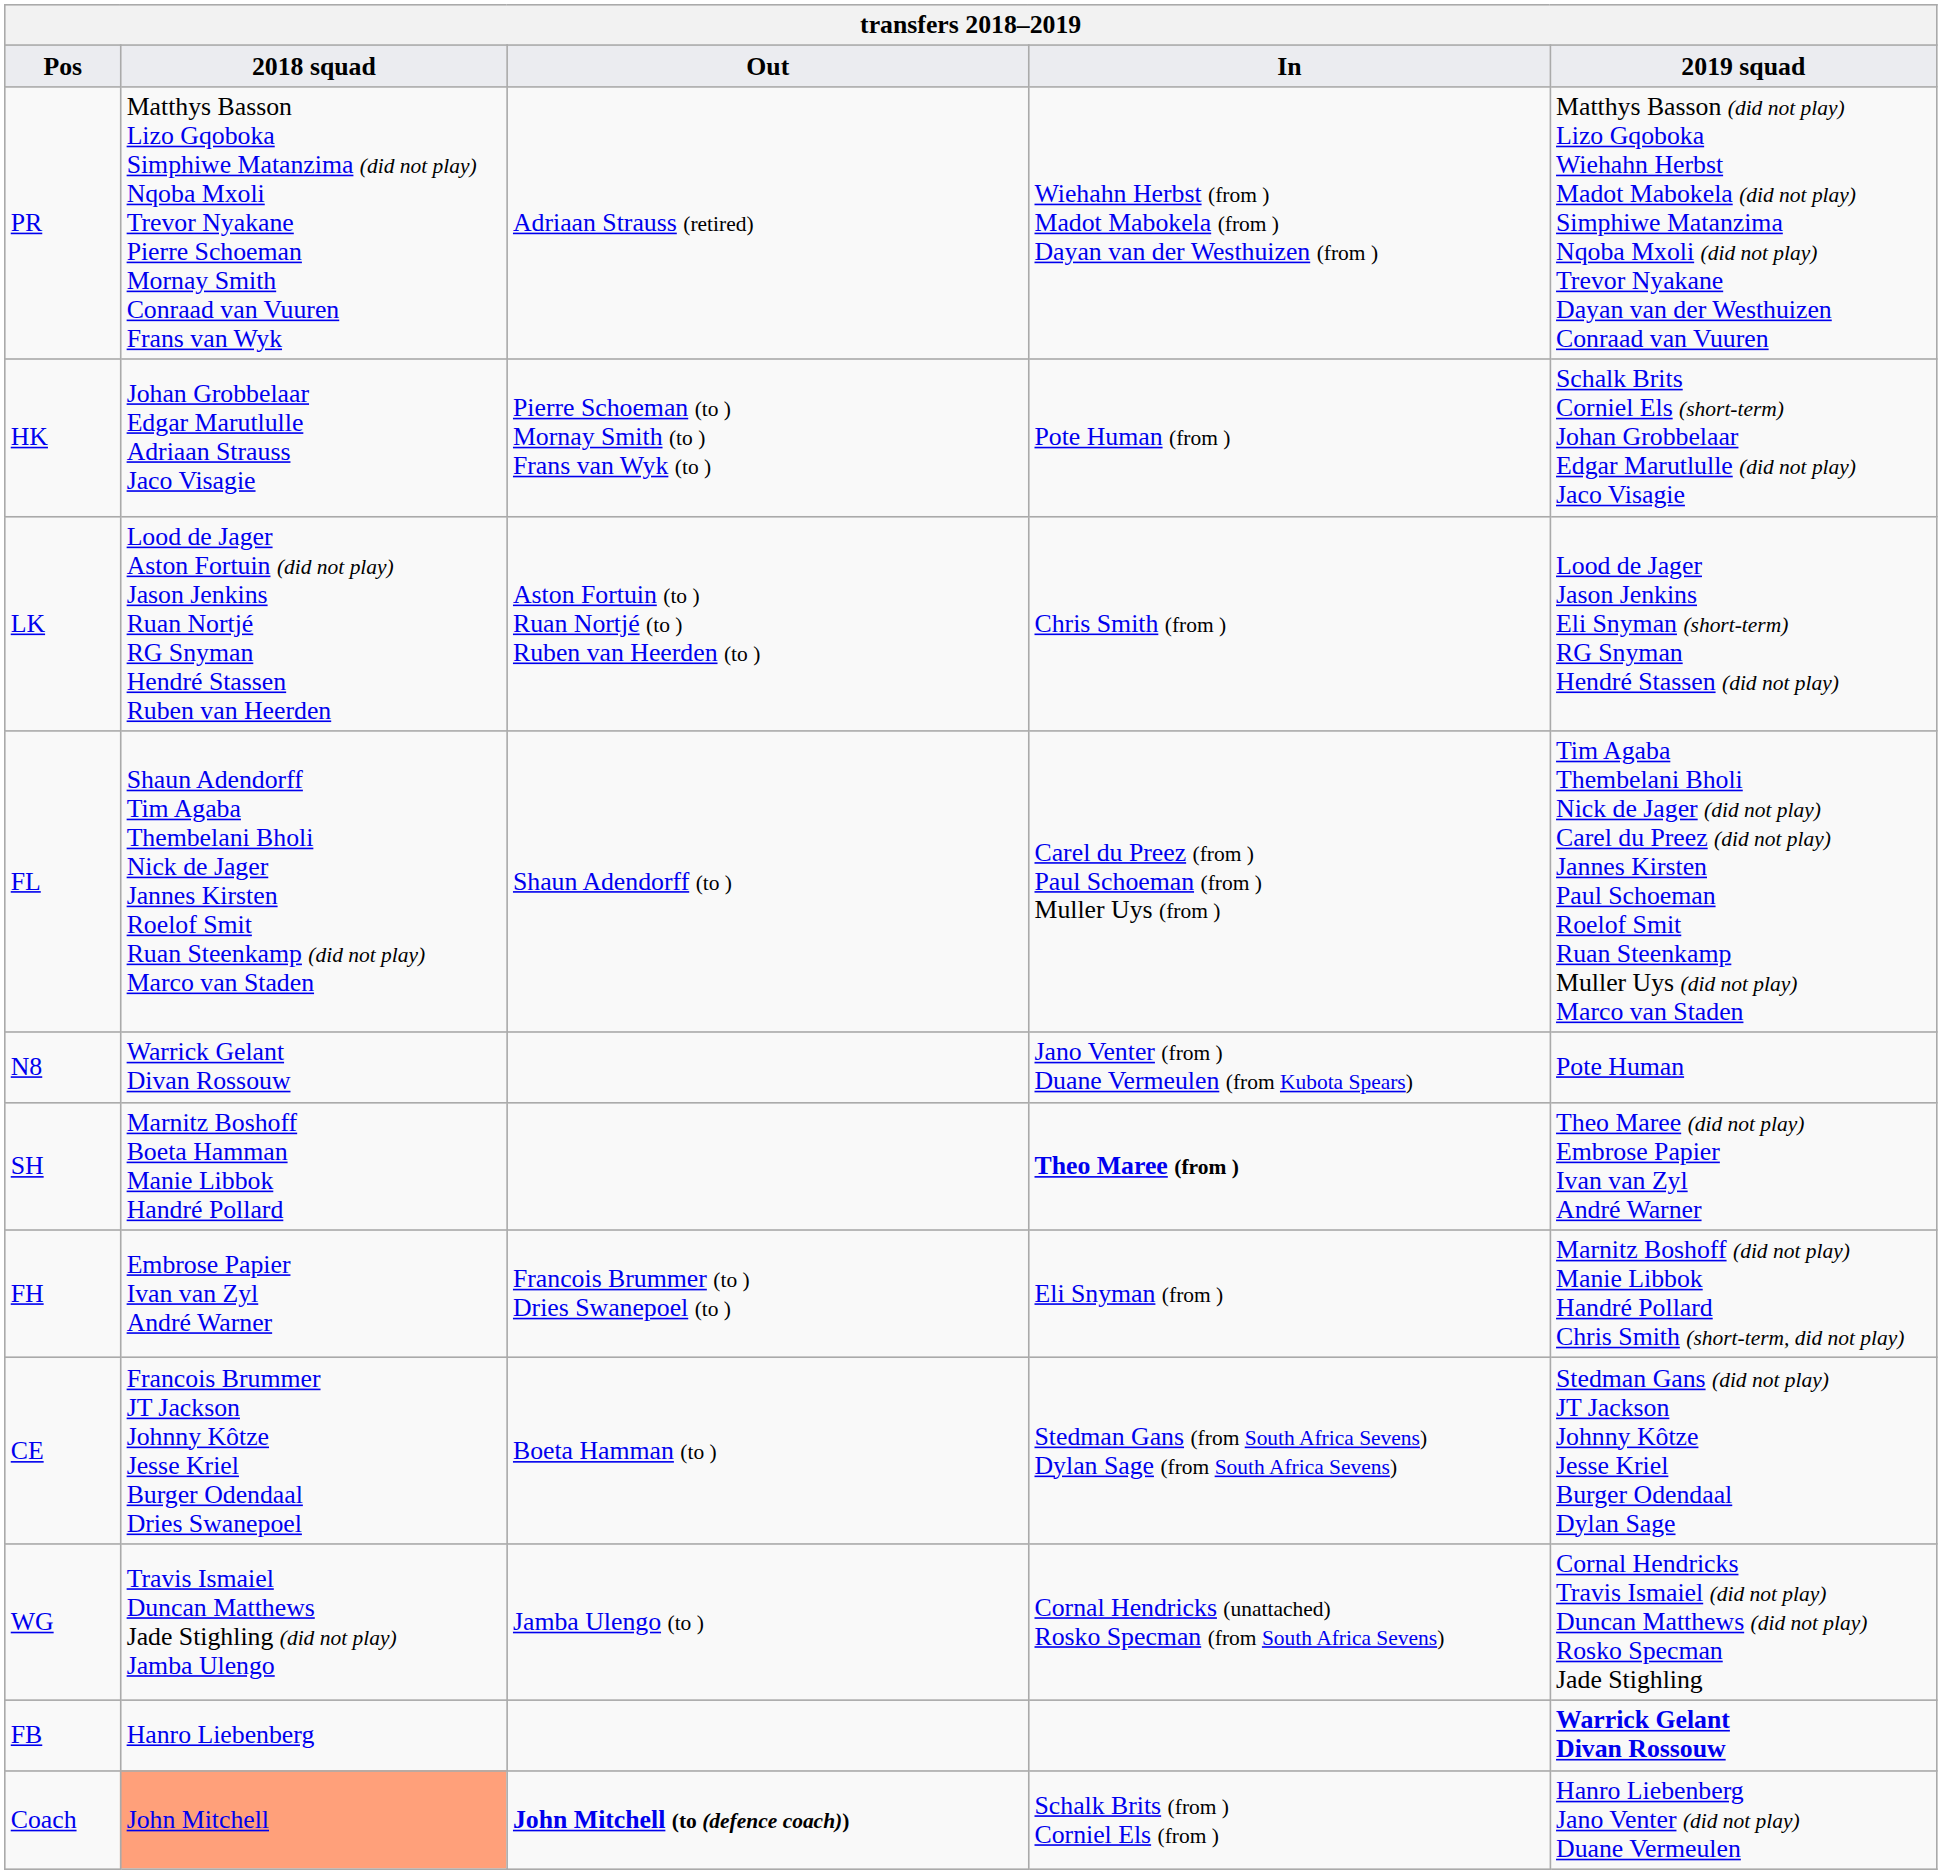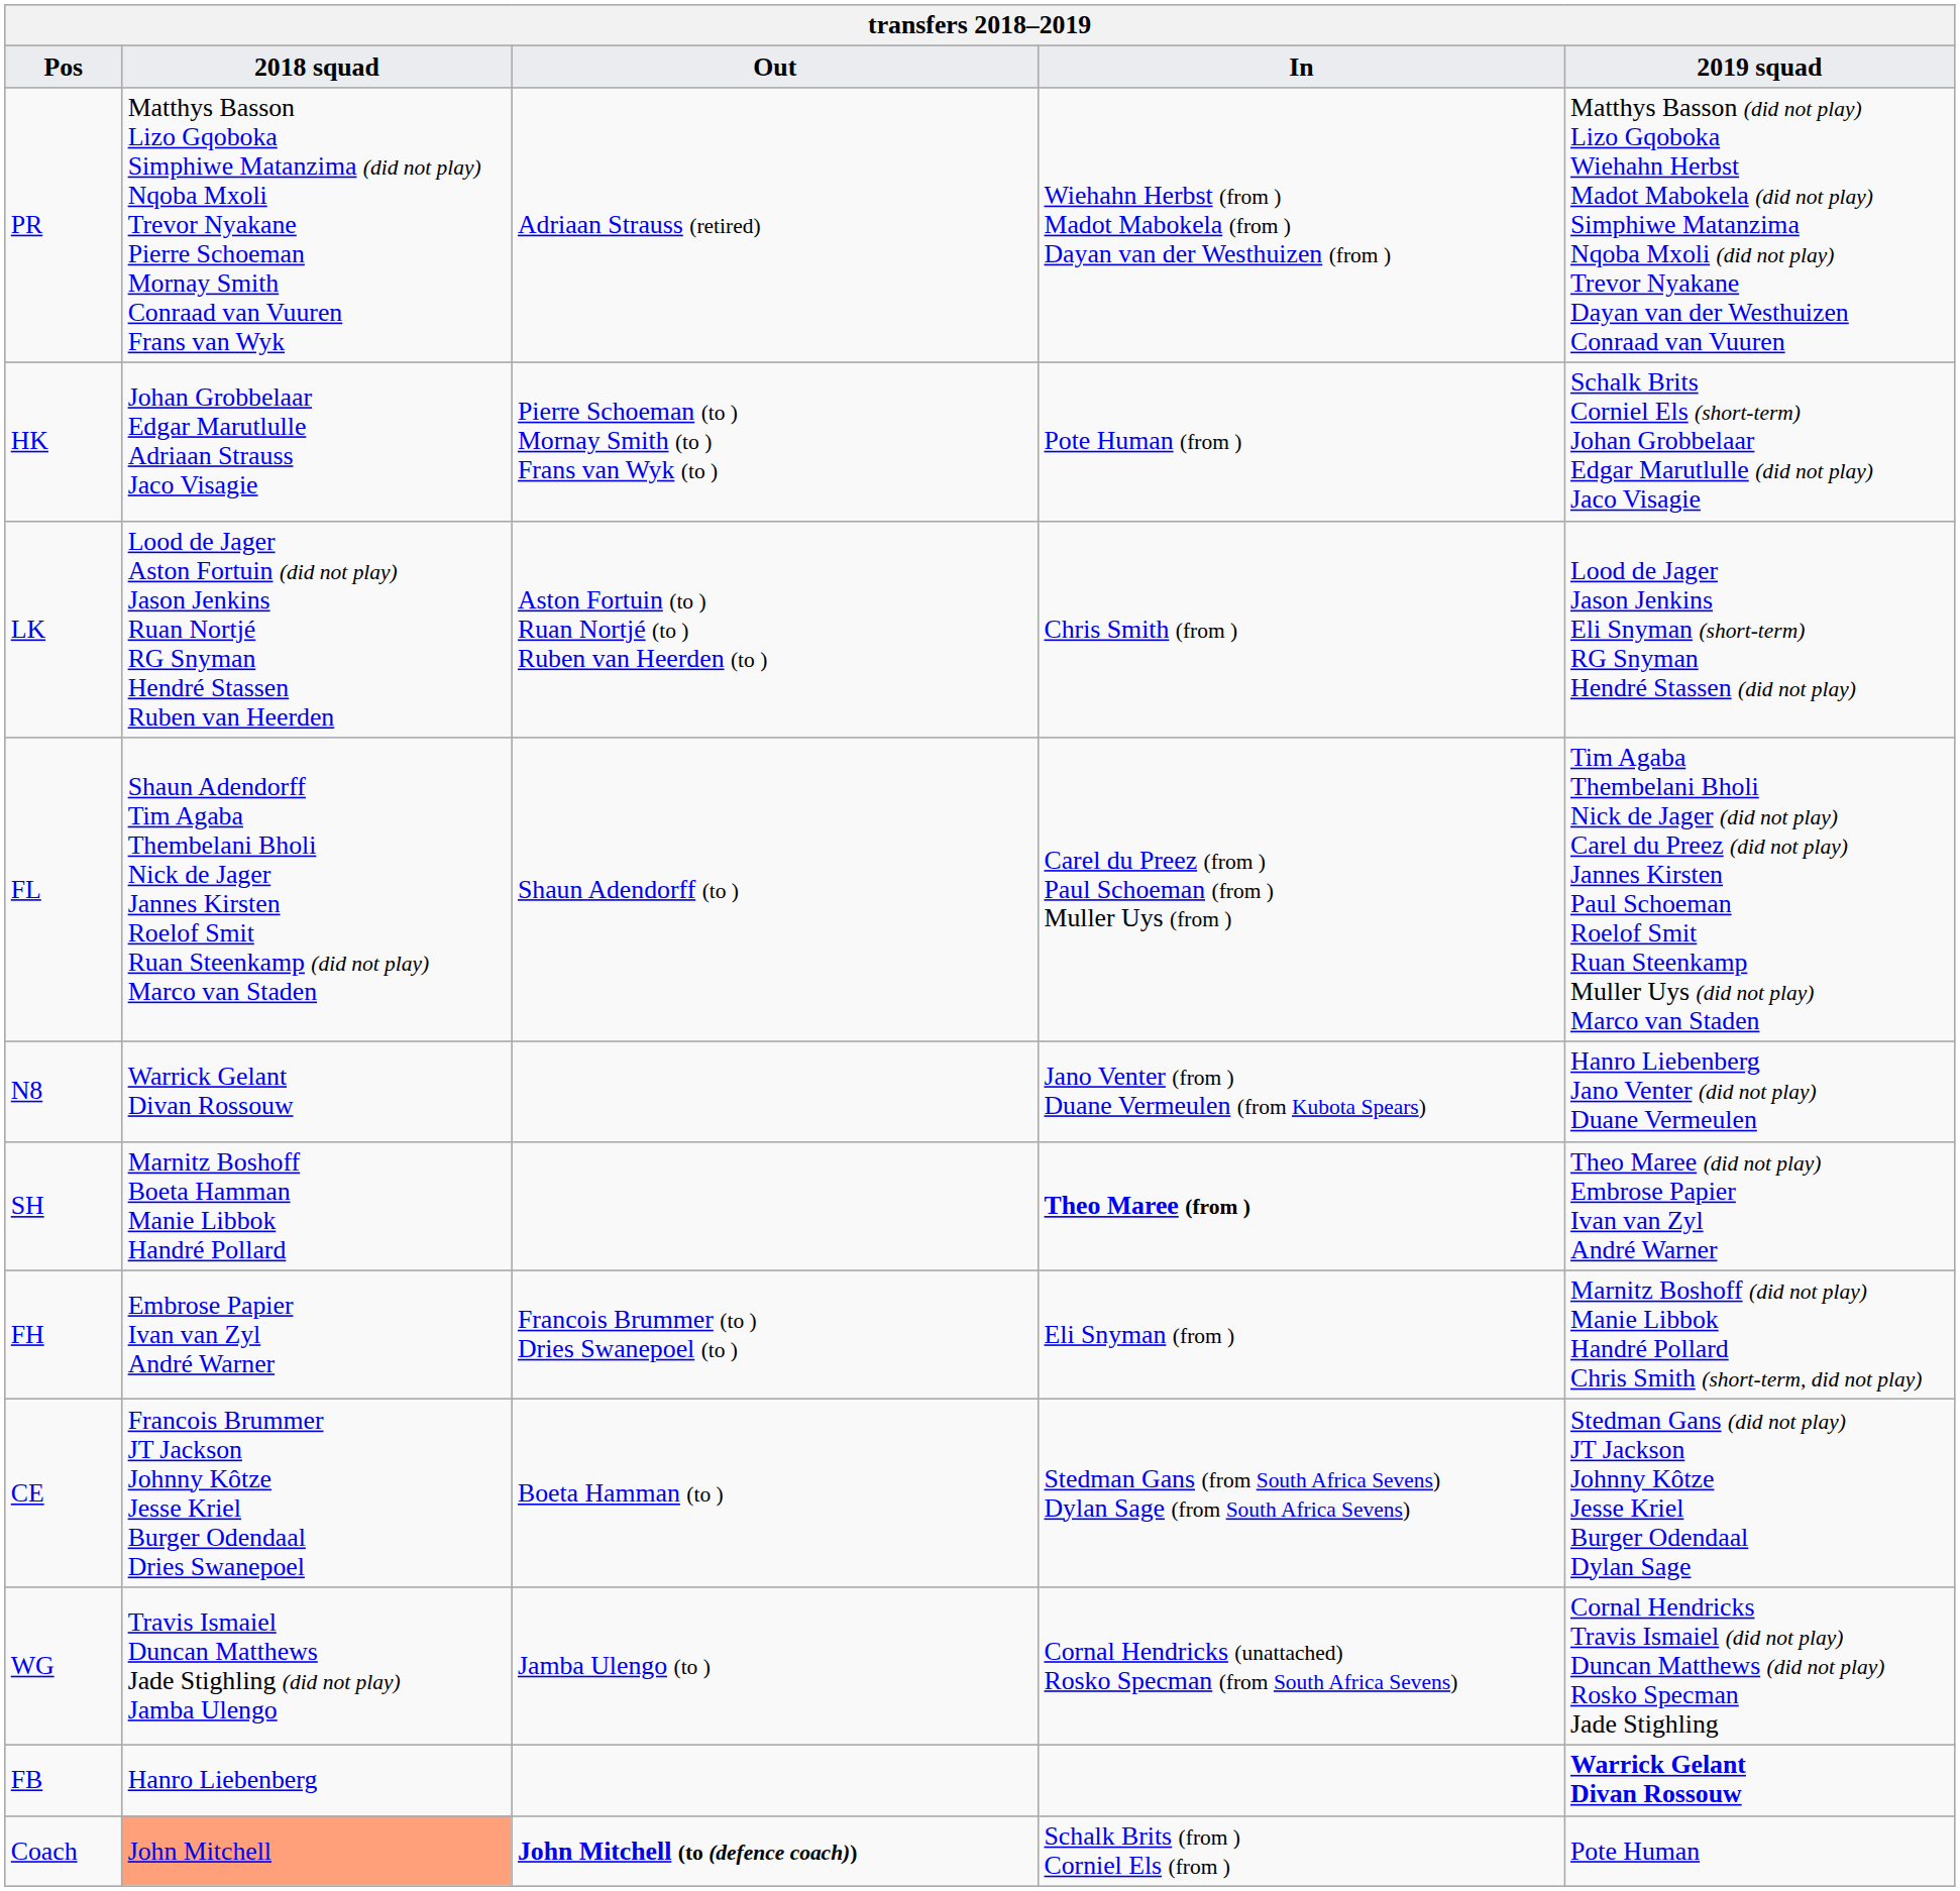N8 | 2019 squad: Pote Human -> Hanro Liebenberg Jano Venter (did not play) Duane Vermeulen
Coach | 2019 squad: Hanro Liebenberg Jano Venter (did not play) Duane Vermeulen -> Pote Human
